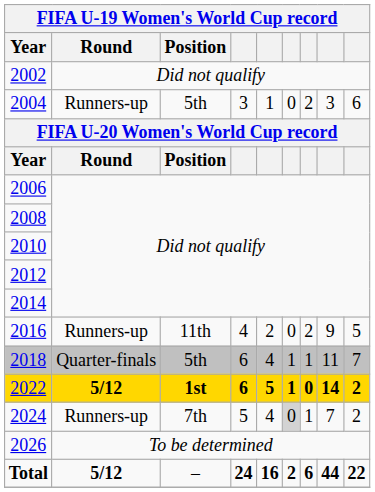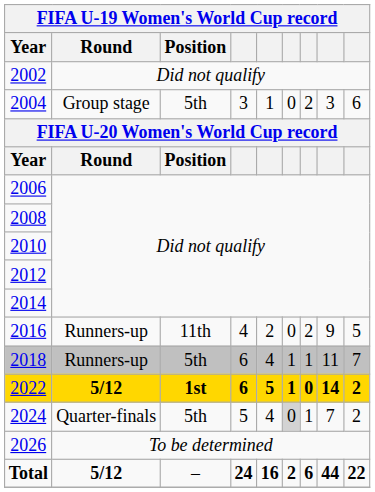2004 | Round: Runners-up -> Group stage
2018 | Round: Quarter-finals -> Runners-up
2024 | Round: Runners-up -> Quarter-finals
2024 | Position: 7th -> 5th
